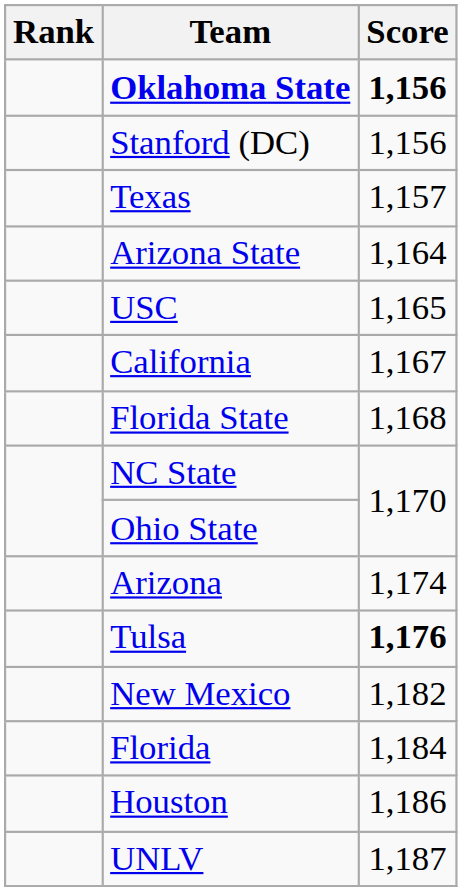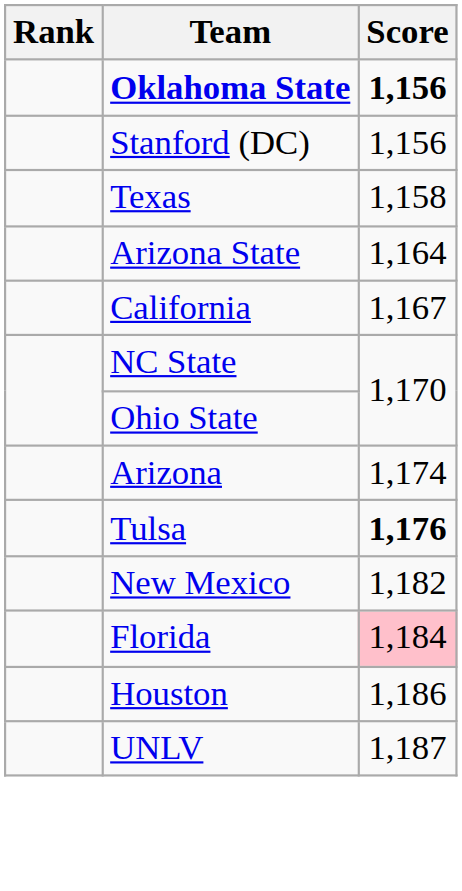Texas | Score: 1,157 -> 1,158
- row: USC | 1,165
- row: Florida State | 1,168
Florida | Score: no background -> pink background
